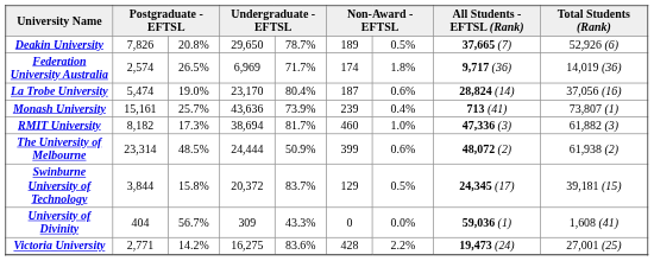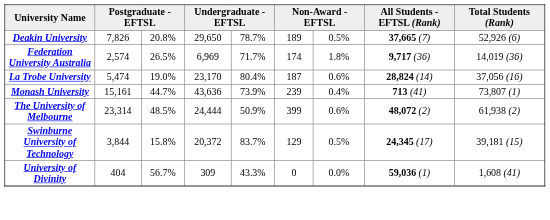Monash University | column 3: 25.7% -> 44.7%
- row: RMIT University | 8,182 | 17.3% | 38,694 | 81.7% | 460 | 1.0% | 47,336 (3) | 61,882 (3)
- row: Victoria University | 2,771 | 14.2% | 16,275 | 83.6% | 428 | 2.2% | 19,473 (24) | 27,001 (25)
